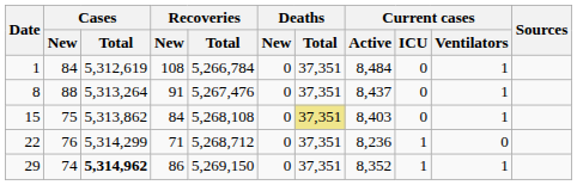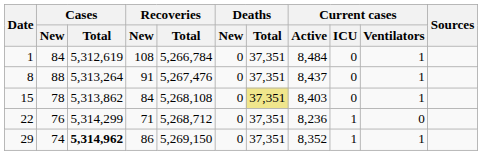15 | Cases / New: 75 -> 78
